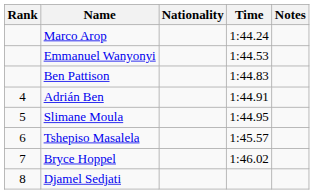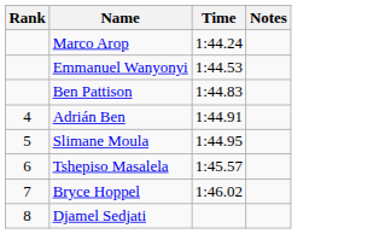- column: Nationality
